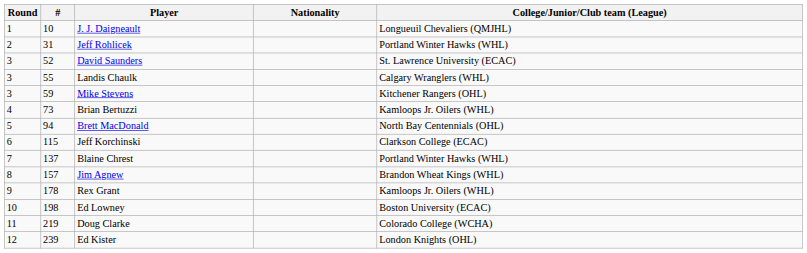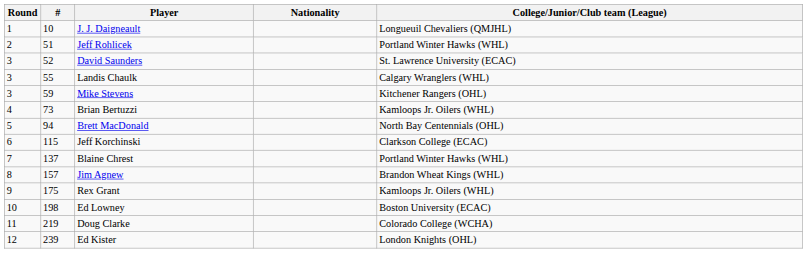Jeff Rohlicek | #: 31 -> 51
Rex Grant | #: 178 -> 175
